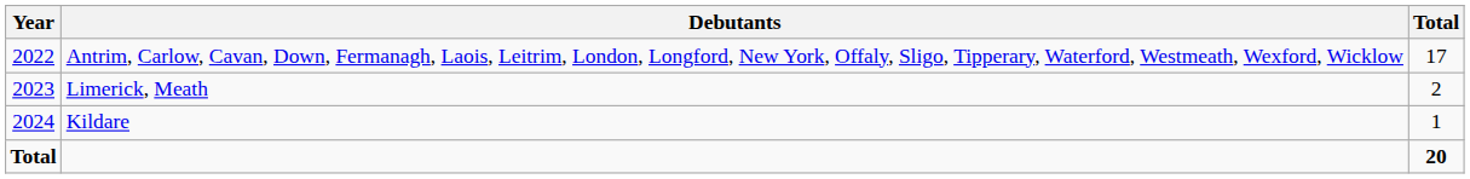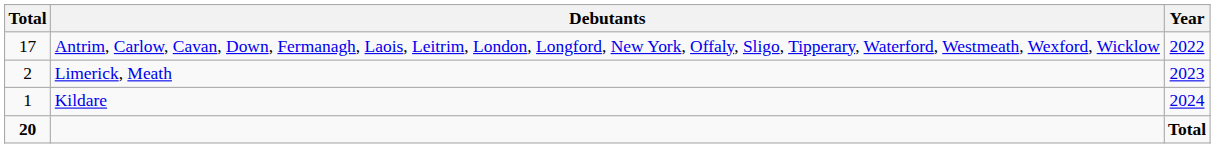columns swapped: Year <-> Total
